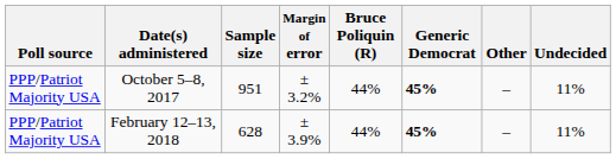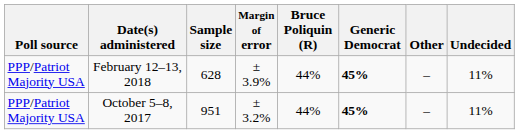rows swapped: February 12–13, 2018 <-> October 5–8, 2017
